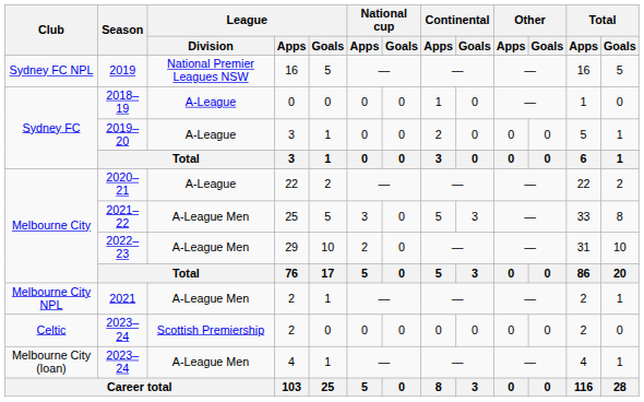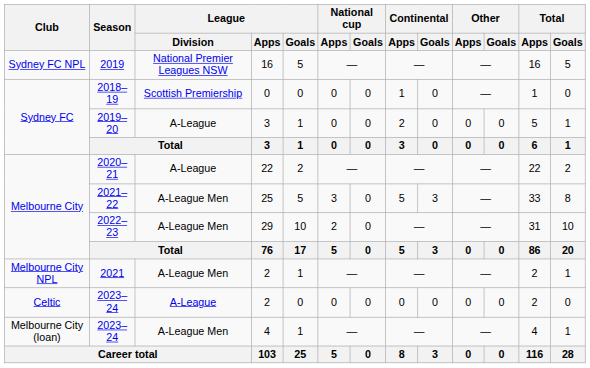2018–19 | League / Division: A-League -> Scottish Premiership
2023–24 / 2 | League / Division: Scottish Premiership -> A-League
